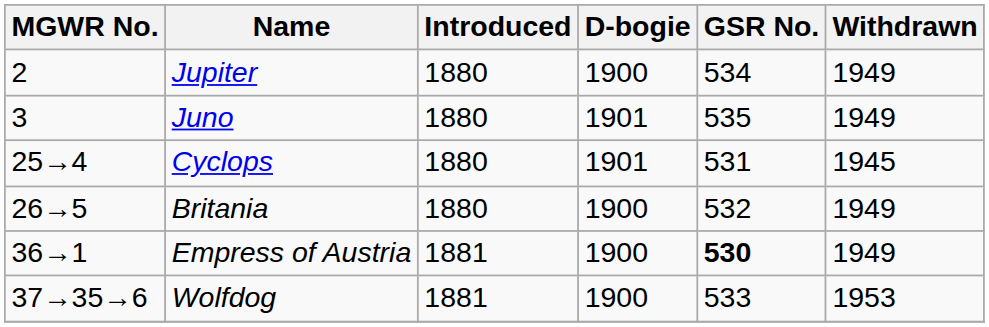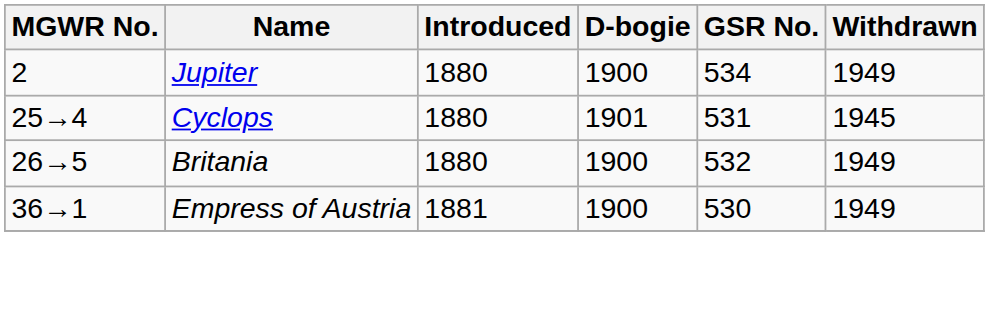- row: 3 | Juno | 1880 | 1901 | 535 | 1949
Empress of Austria | GSR No.: bold -> normal
- row: 37→35→6 | Wolfdog | 1881 | 1900 | 533 | 1953
